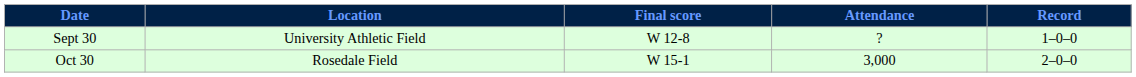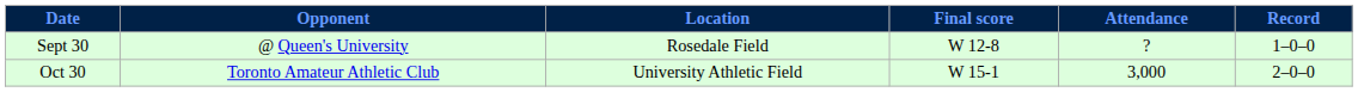+ column: Opponent | @ Queen's University | Toronto Amateur Athletic Club
Sept 30 | Location: University Athletic Field -> Rosedale Field
Oct 30 | Location: Rosedale Field -> University Athletic Field
